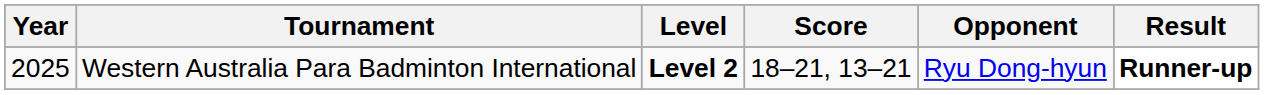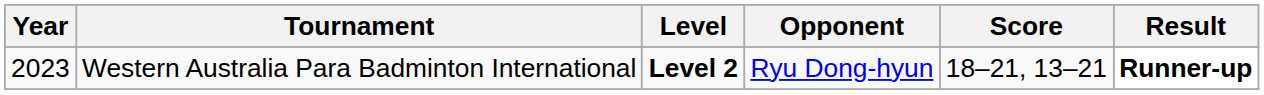columns swapped: Opponent <-> Score
Western Australia Para Badminton International | Year: 2025 -> 2023
